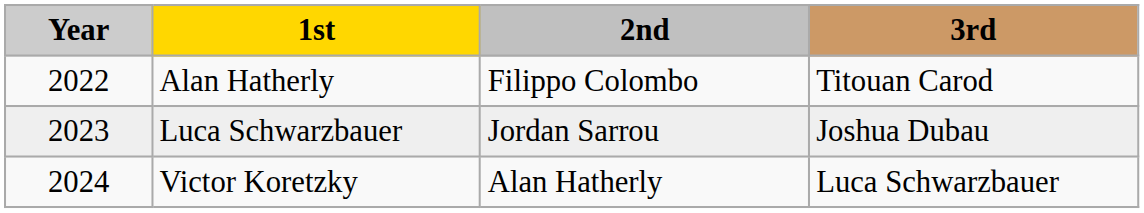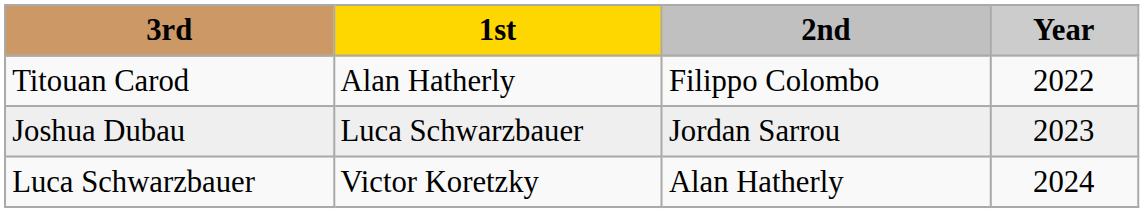columns swapped: Year <-> 3rd
